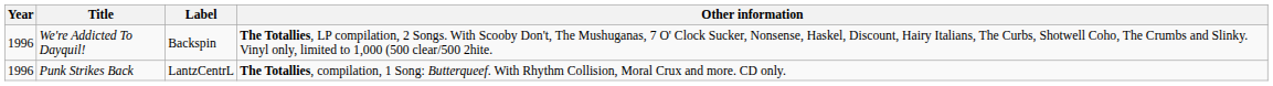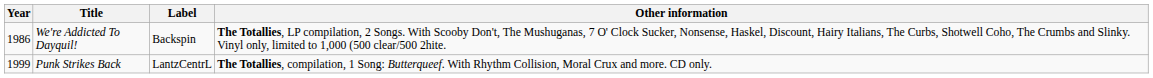We're Addicted To Dayquil! | Year: 1996 -> 1986
Punk Strikes Back | Year: 1996 -> 1999
